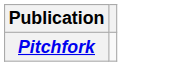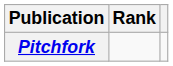+ column: Rank
